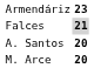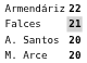Armendáriz | column 2: 23 -> 22
